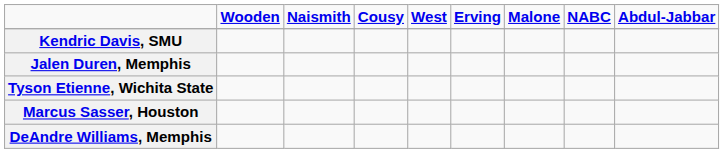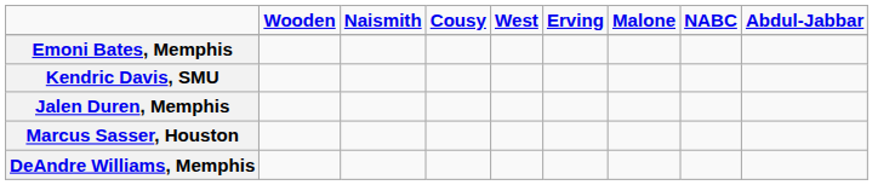+ row: Emoni Bates, Memphis
- row: Tyson Etienne, Wichita State
